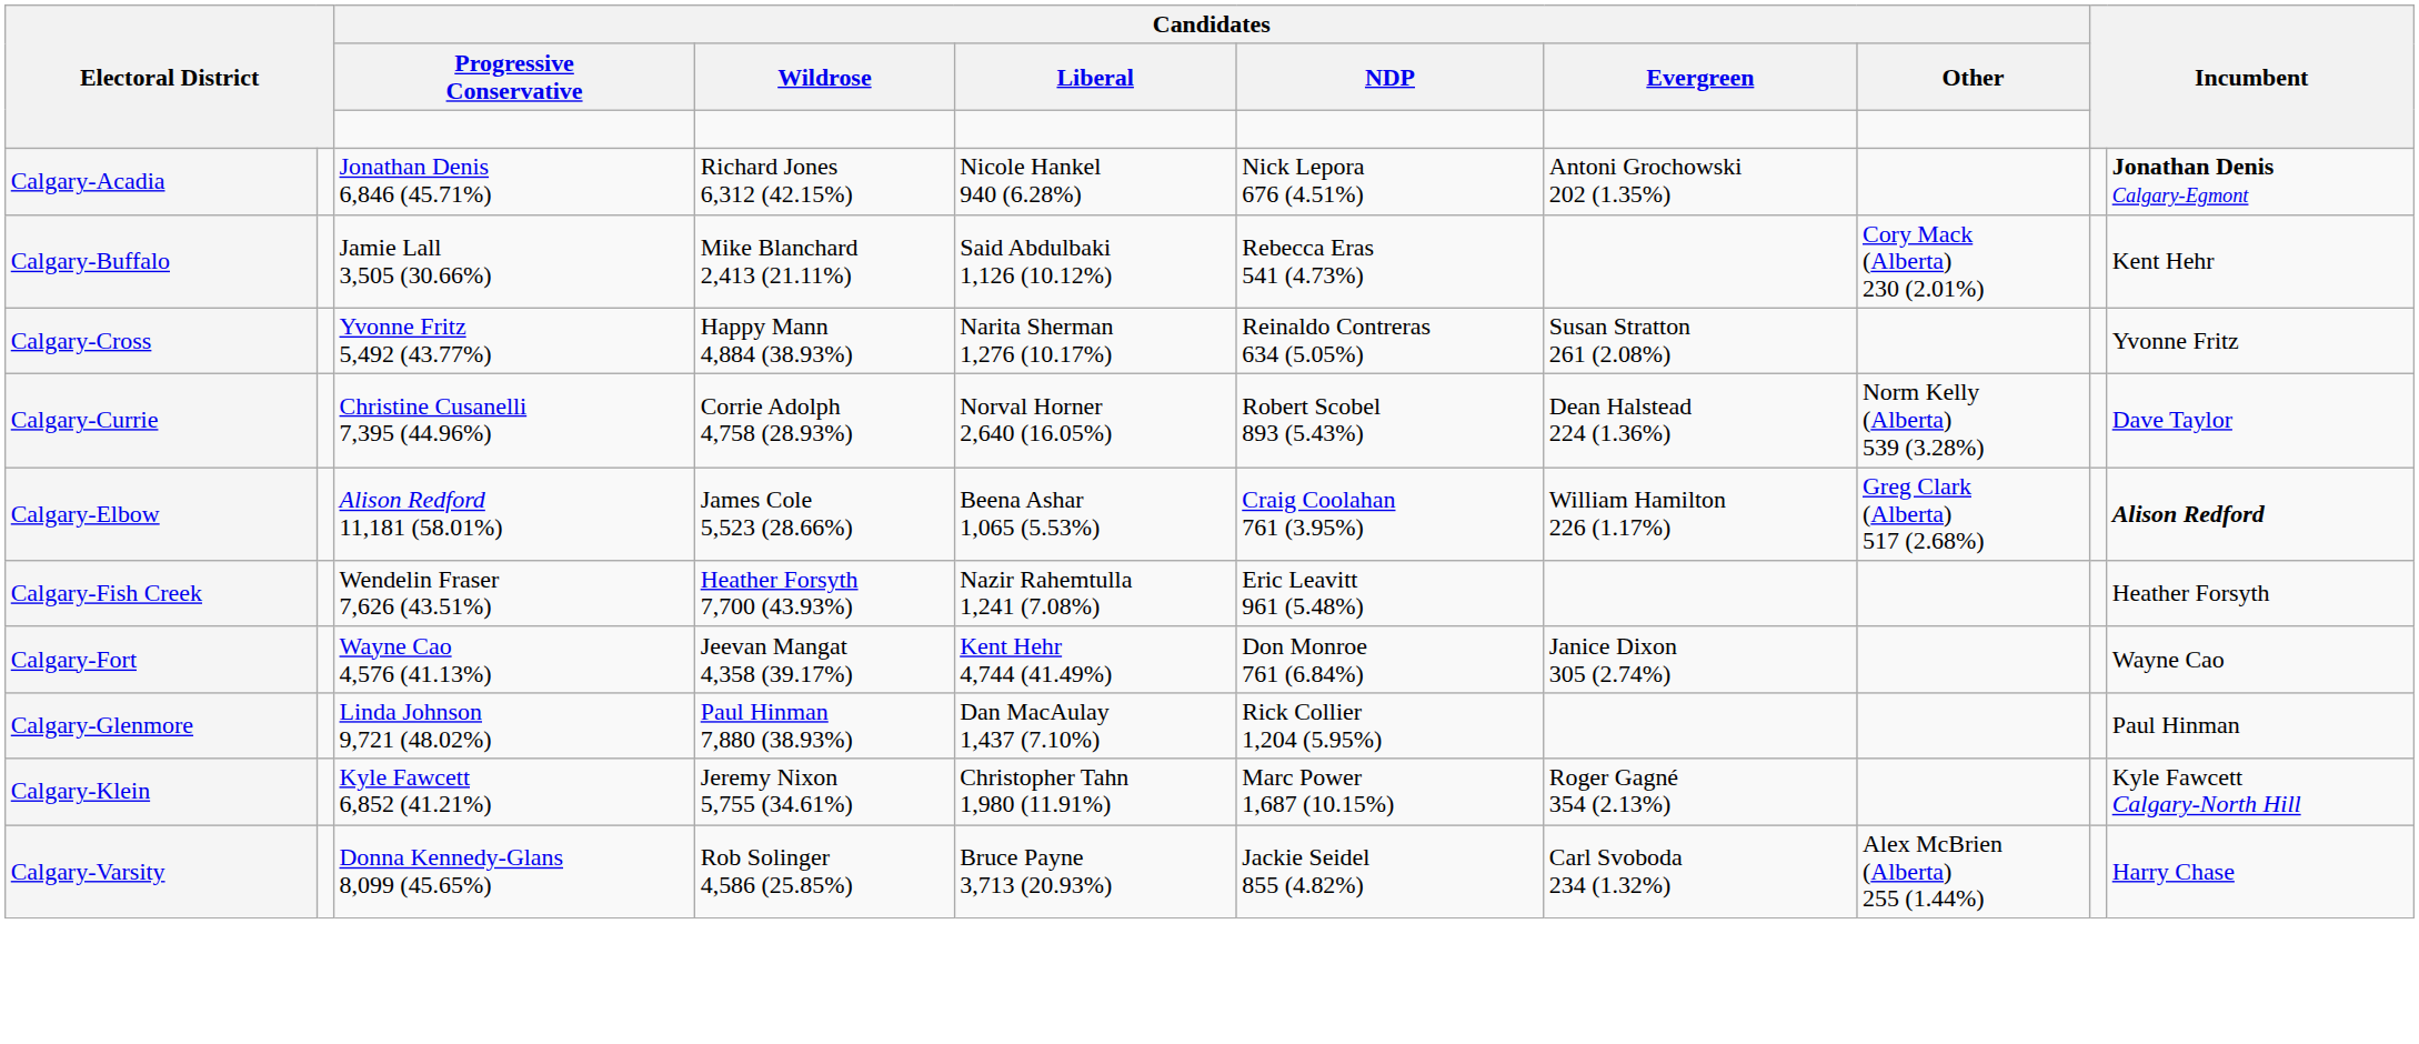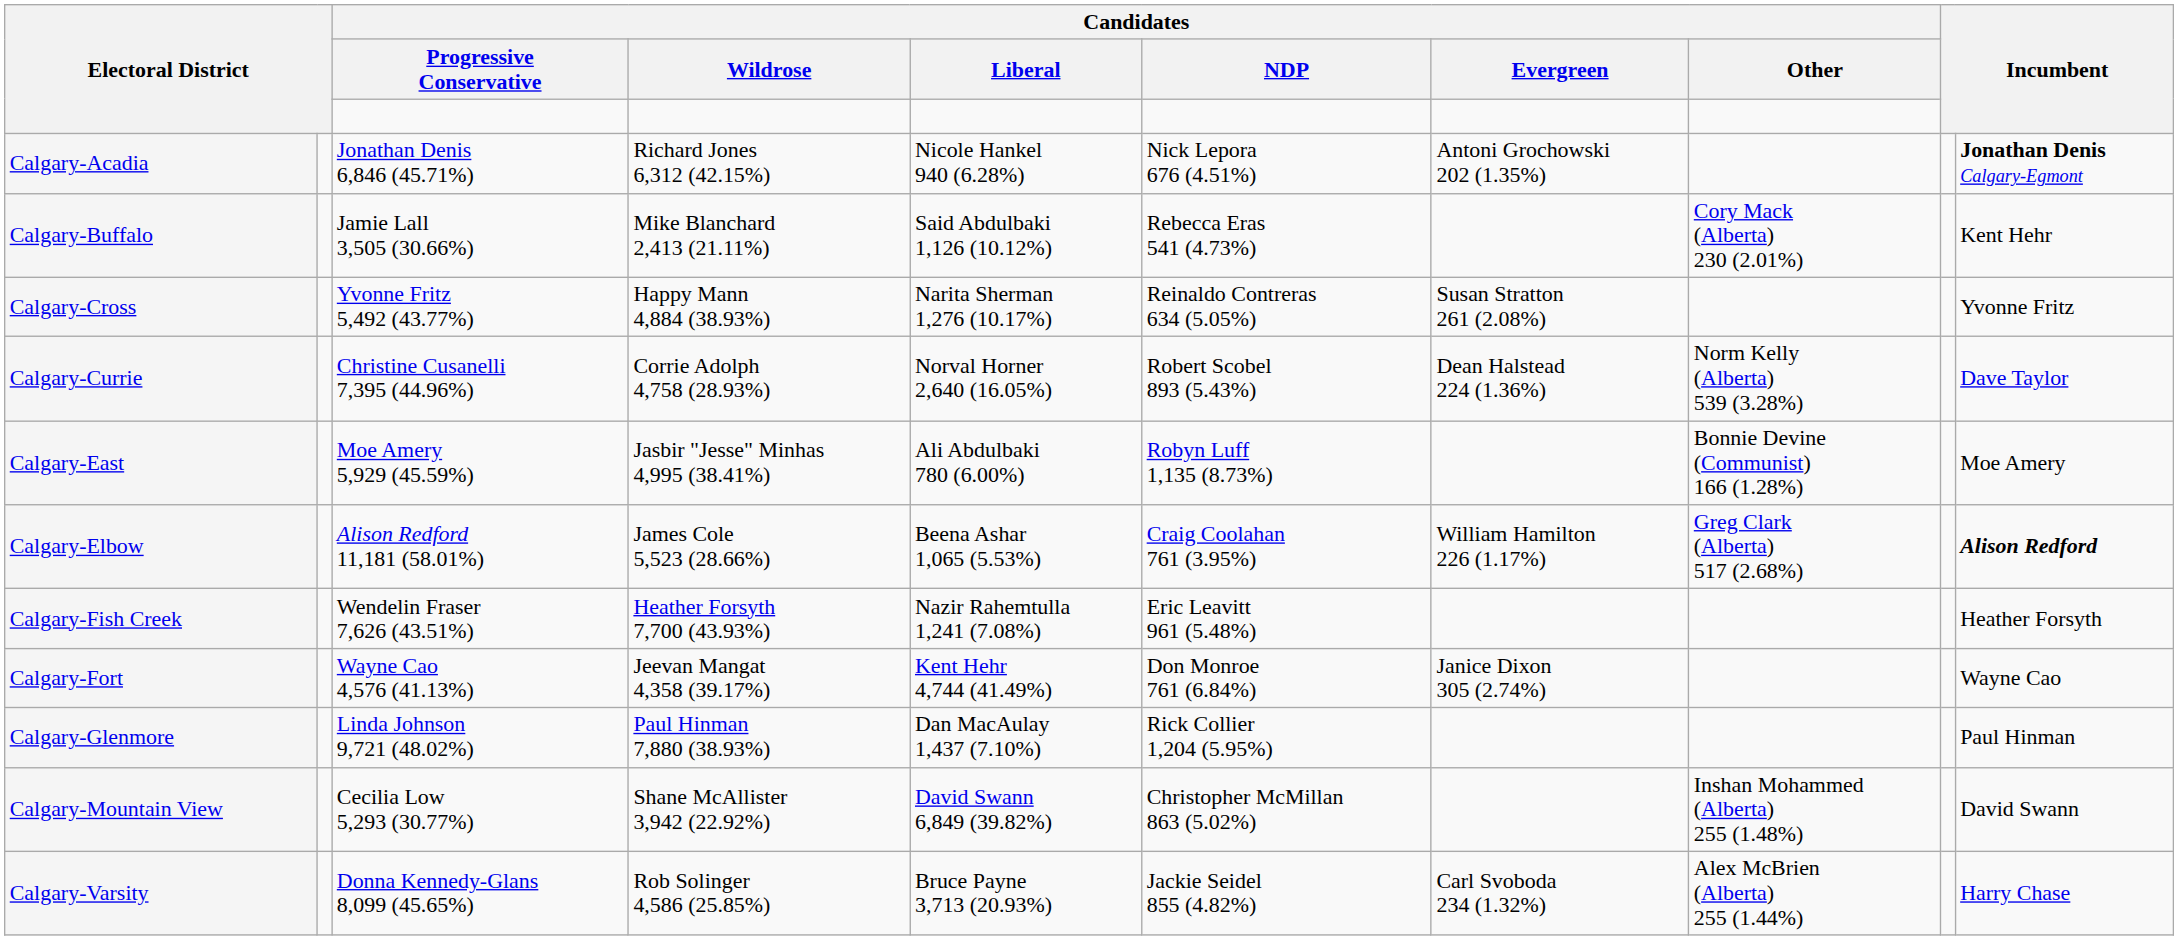+ row: Calgary-East | Moe Amery 5,929 (45.59%) | Jasbir "Jesse" Minhas 4,995 (38.41%) | Ali Abdulbaki 780 (6.00%) | Robyn Luff 1,135 (8.73%) | Bonnie Devine (Communist) 166 (1.28%) | Moe Amery
- row: Calgary-Klein | Kyle Fawcett 6,852 (41.21%) | Jeremy Nixon 5,755 (34.61%) | Christopher Tahn 1,980 (11.91%) | Marc Power 1,687 (10.15%) | Roger Gagné 354 (2.13%) | Kyle Fawcett Calgary-North Hill
+ row: Calgary-Mountain View | Cecilia Low 5,293 (30.77%) | Shane McAllister 3,942 (22.92%) | David Swann 6,849 (39.82%) | Christopher McMillan 863 (5.02%) | Inshan Mohammed (Alberta) 255 (1.48%) | David Swann
